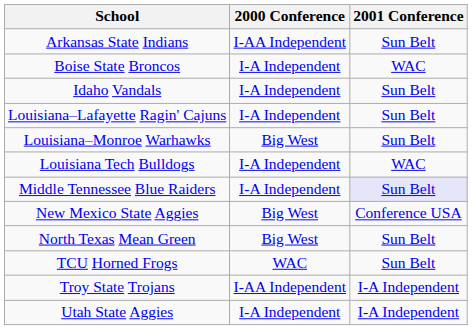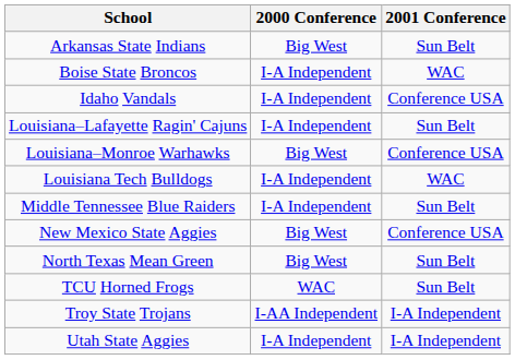Arkansas State Indians | 2000 Conference: I-AA Independent -> Big West
Idaho Vandals | 2001 Conference: Sun Belt -> Conference USA
Louisiana–Monroe Warhawks | 2001 Conference: Sun Belt -> Conference USA
Middle Tennessee Blue Raiders | 2001 Conference: lavender background -> no background
